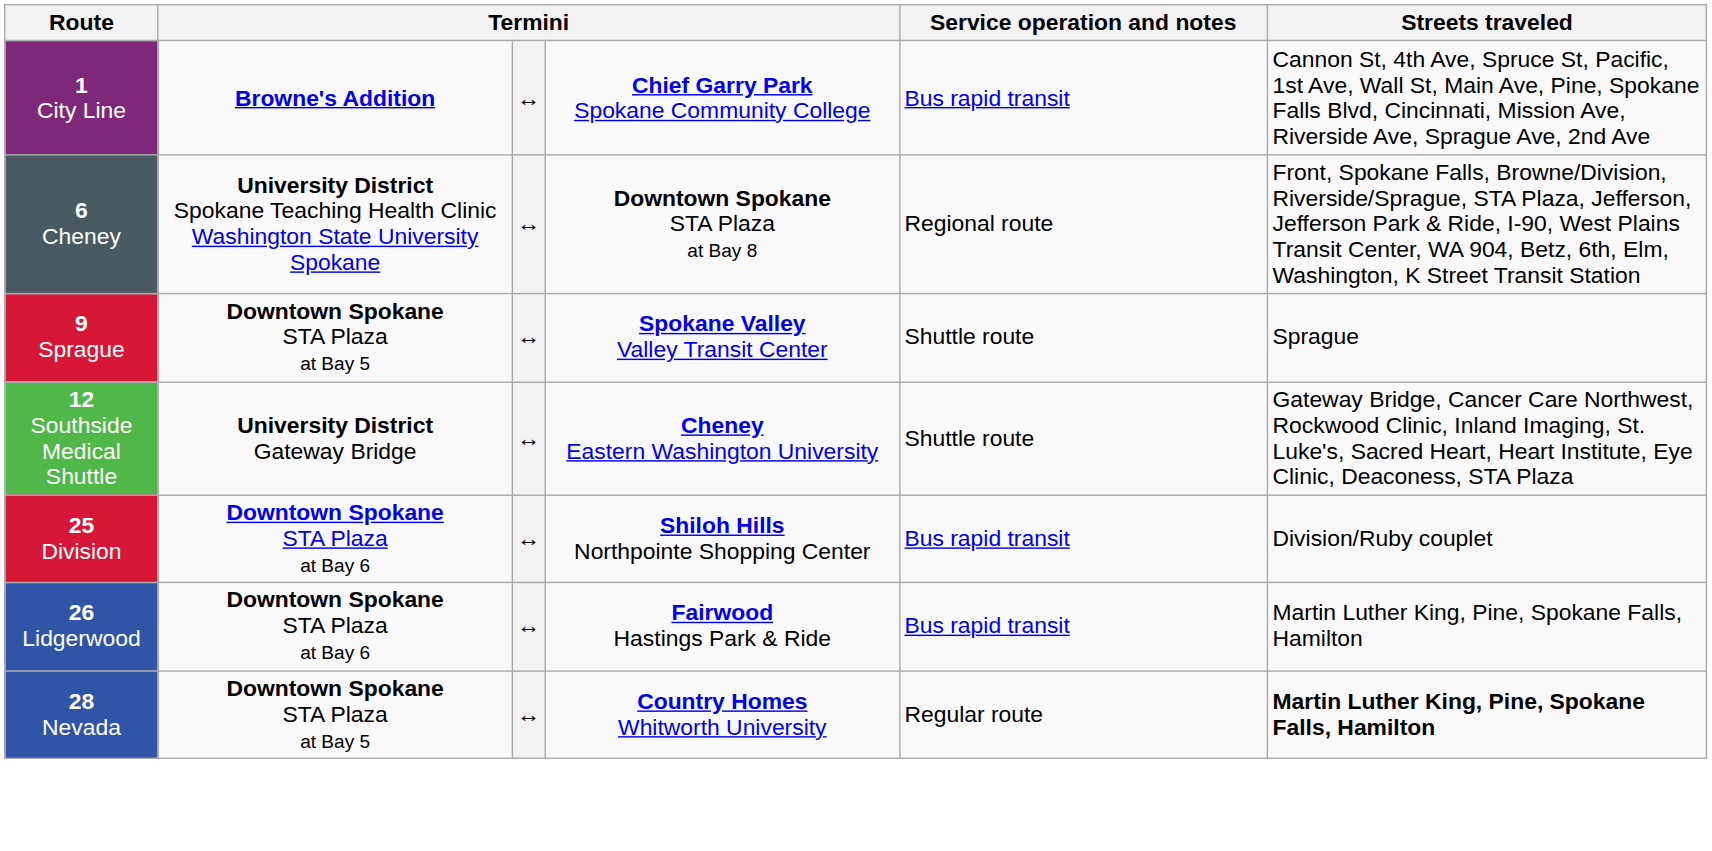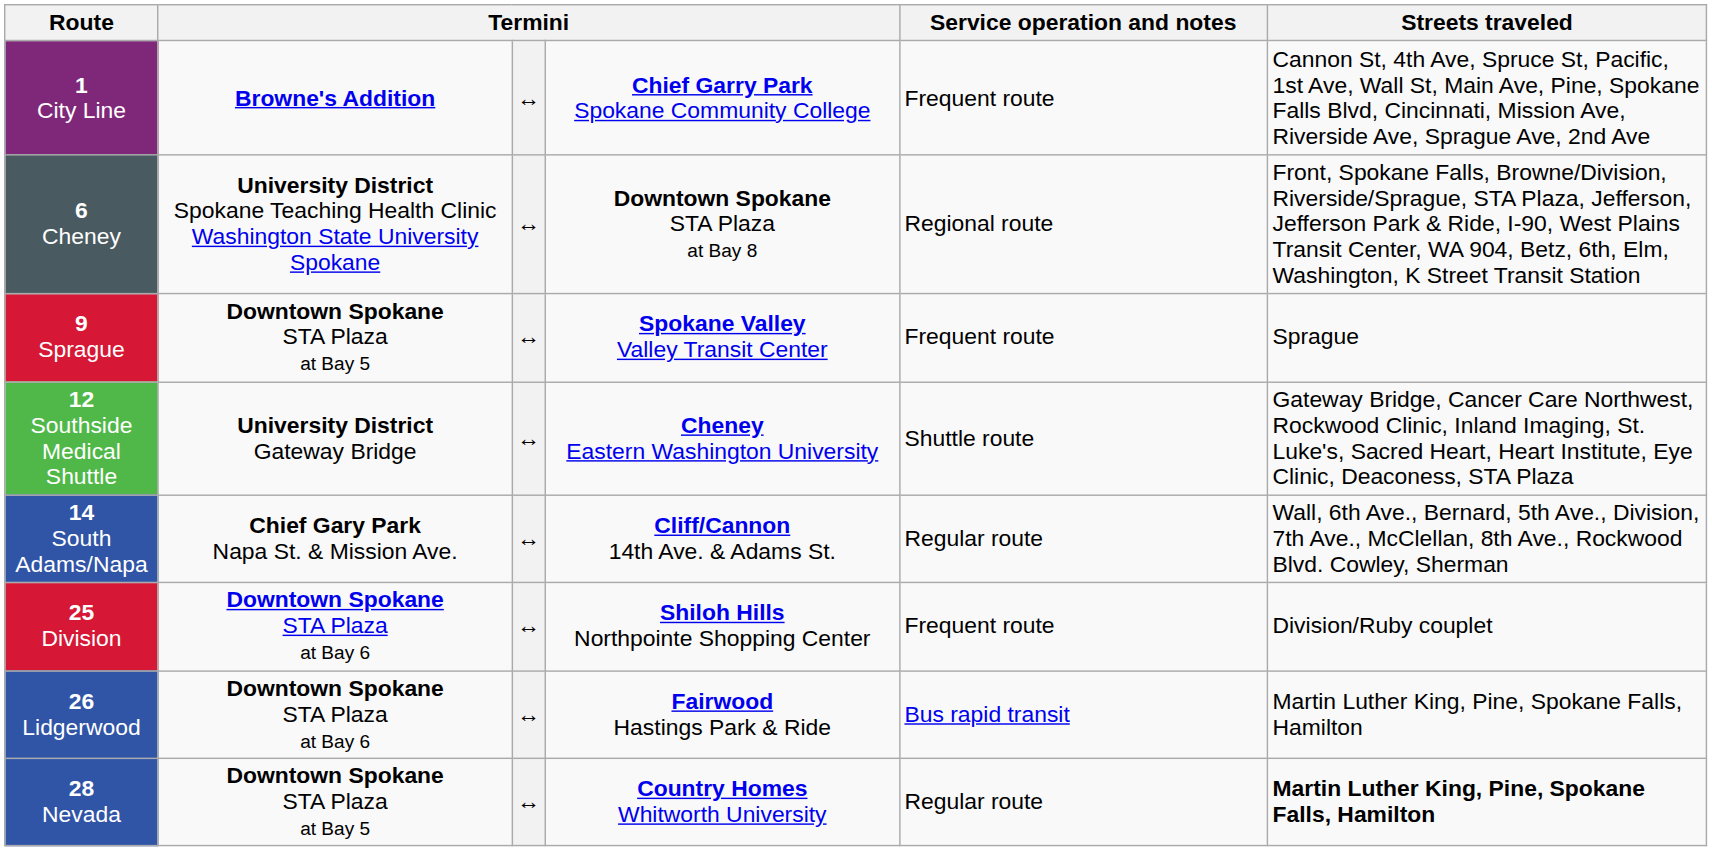1 City Line | Service operation and notes: Bus rapid transit -> Frequent route
9 Sprague | Service operation and notes: Shuttle route -> Frequent route
+ row: 14 South Adams/Napa | Chief Gary Park Napa St. & Mission Ave. | ↔ | Cliff/Cannon 14th Ave. & Adams St. | Regular route | Wall, 6th Ave., Bernard, 5th Ave., Division, 7th Ave., McClellan, 8th Ave., Rockwood Blvd. Cowley, Sherman
25 Division | Service operation and notes: Bus rapid transit -> Frequent route
